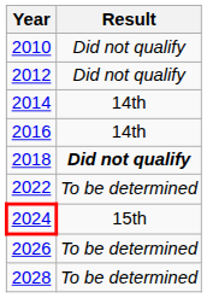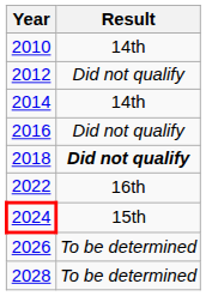2010 | Result: Did not qualify -> 14th
2016 | Result: 14th -> Did not qualify
2022 | Result: To be determined -> 16th
